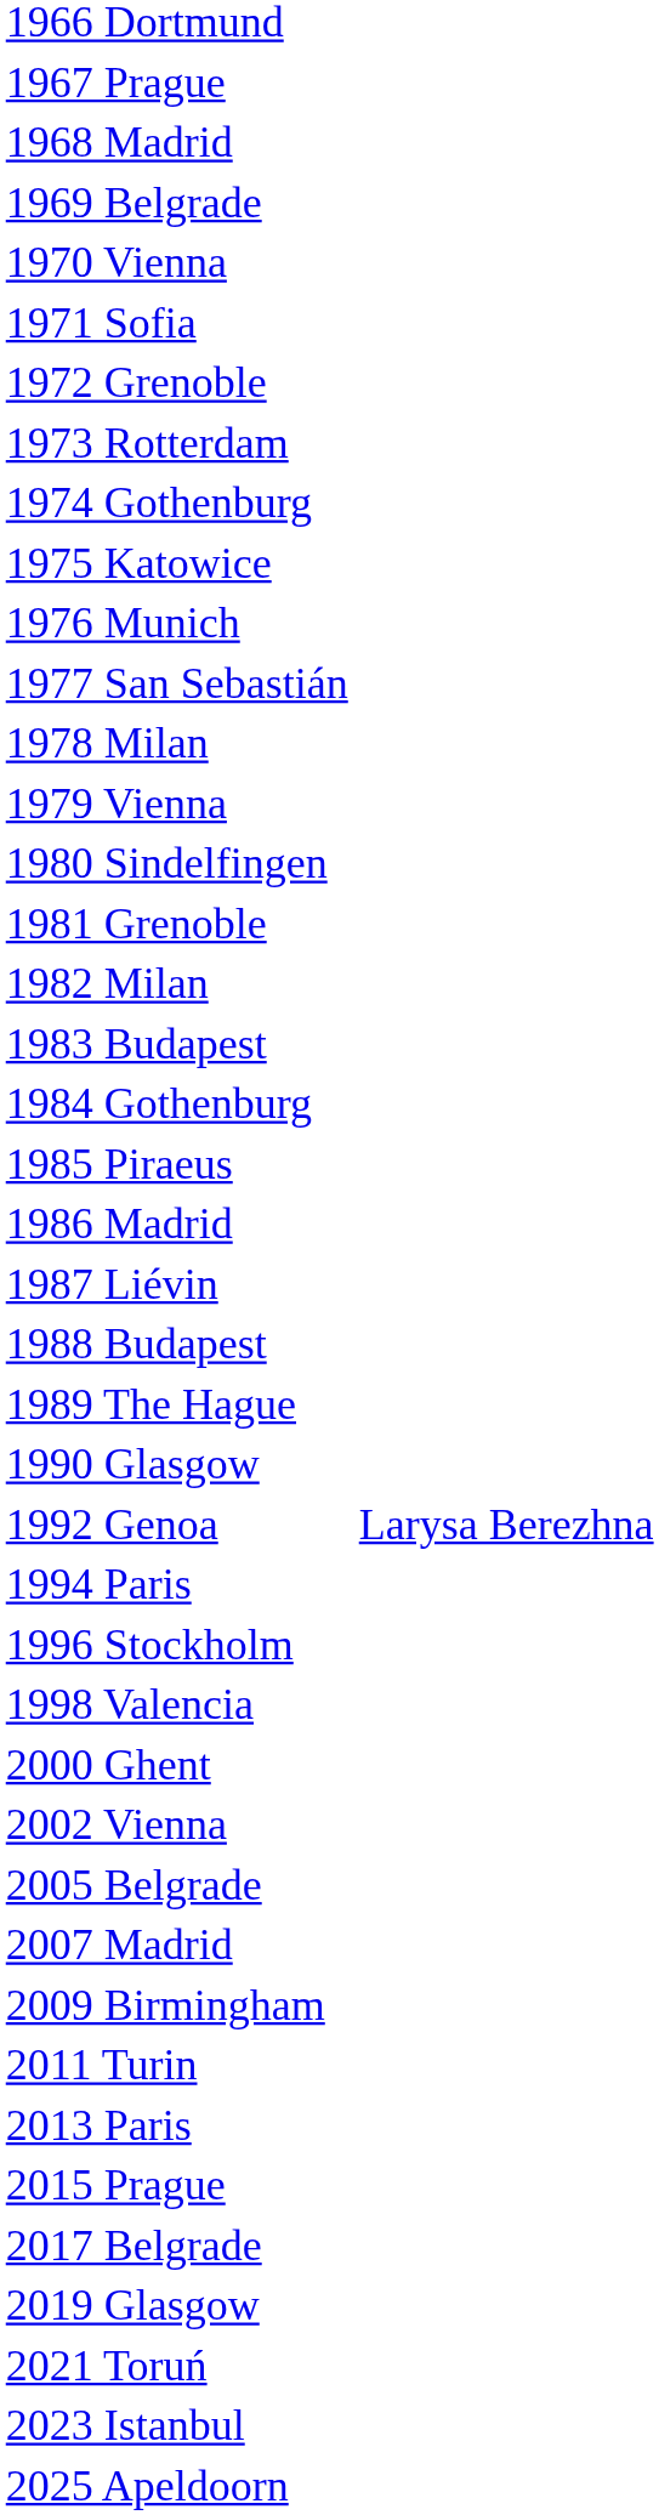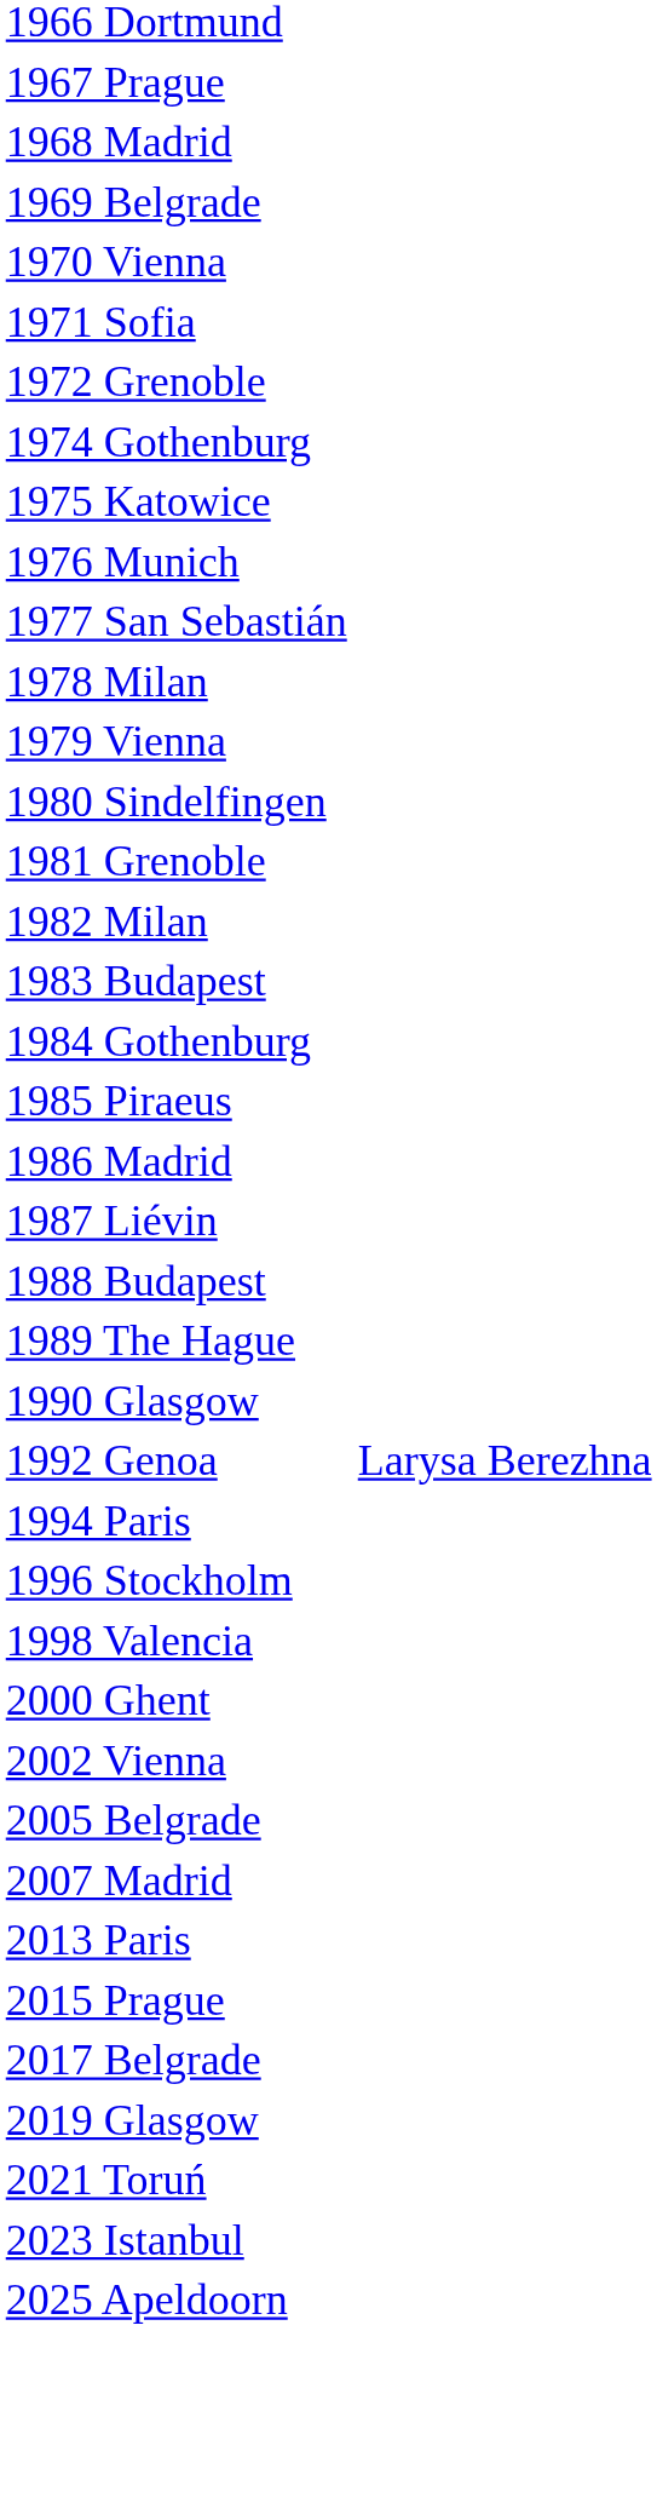- row: 1973 Rotterdam
- row: 2009 Birmingham
- row: 2011 Turin
